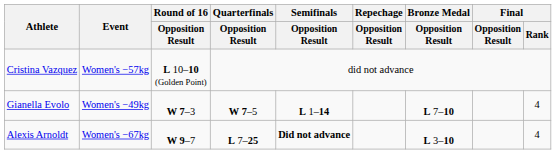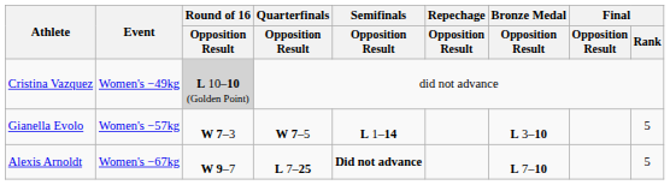Cristina Vazquez | Event: Women's −57kg -> Women's −49kg
Cristina Vazquez | Round of 16 / Opposition Result: no background -> lightgrey background
Gianella Evolo | Event: Women's −49kg -> Women's −57kg
Gianella Evolo | Bronze Medal / Opposition Result: L 7–10 -> L 3–10
Gianella Evolo | Final / Rank: 4 -> 5
Alexis Arnoldt | Bronze Medal / Opposition Result: L 3–10 -> L 7–10
Alexis Arnoldt | Final / Rank: 4 -> 5
